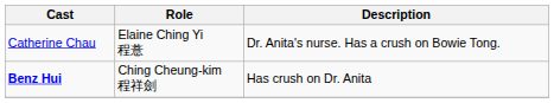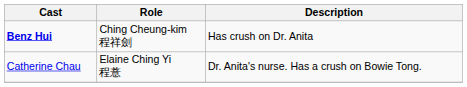rows swapped: Benz Hui <-> Catherine Chau
